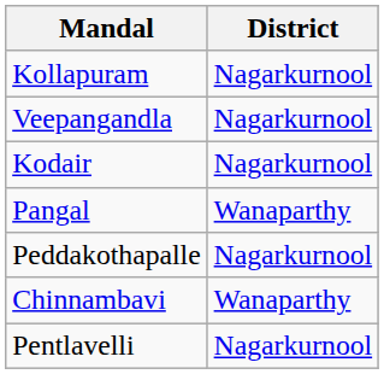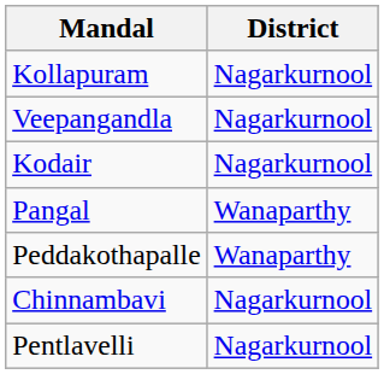Peddakothapalle | District: Nagarkurnool -> Wanaparthy
Chinnambavi | District: Wanaparthy -> Nagarkurnool
